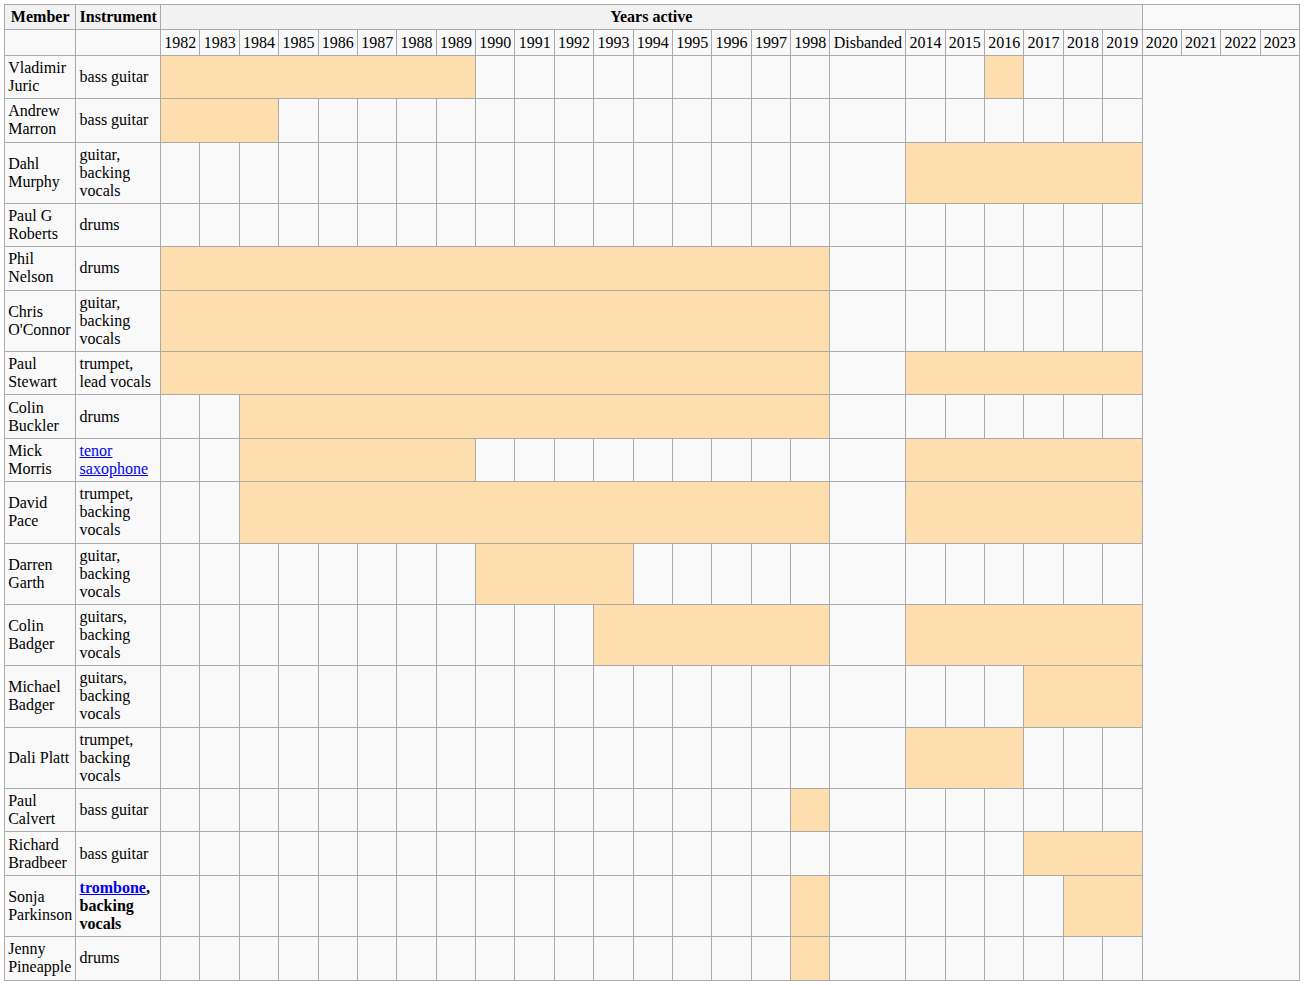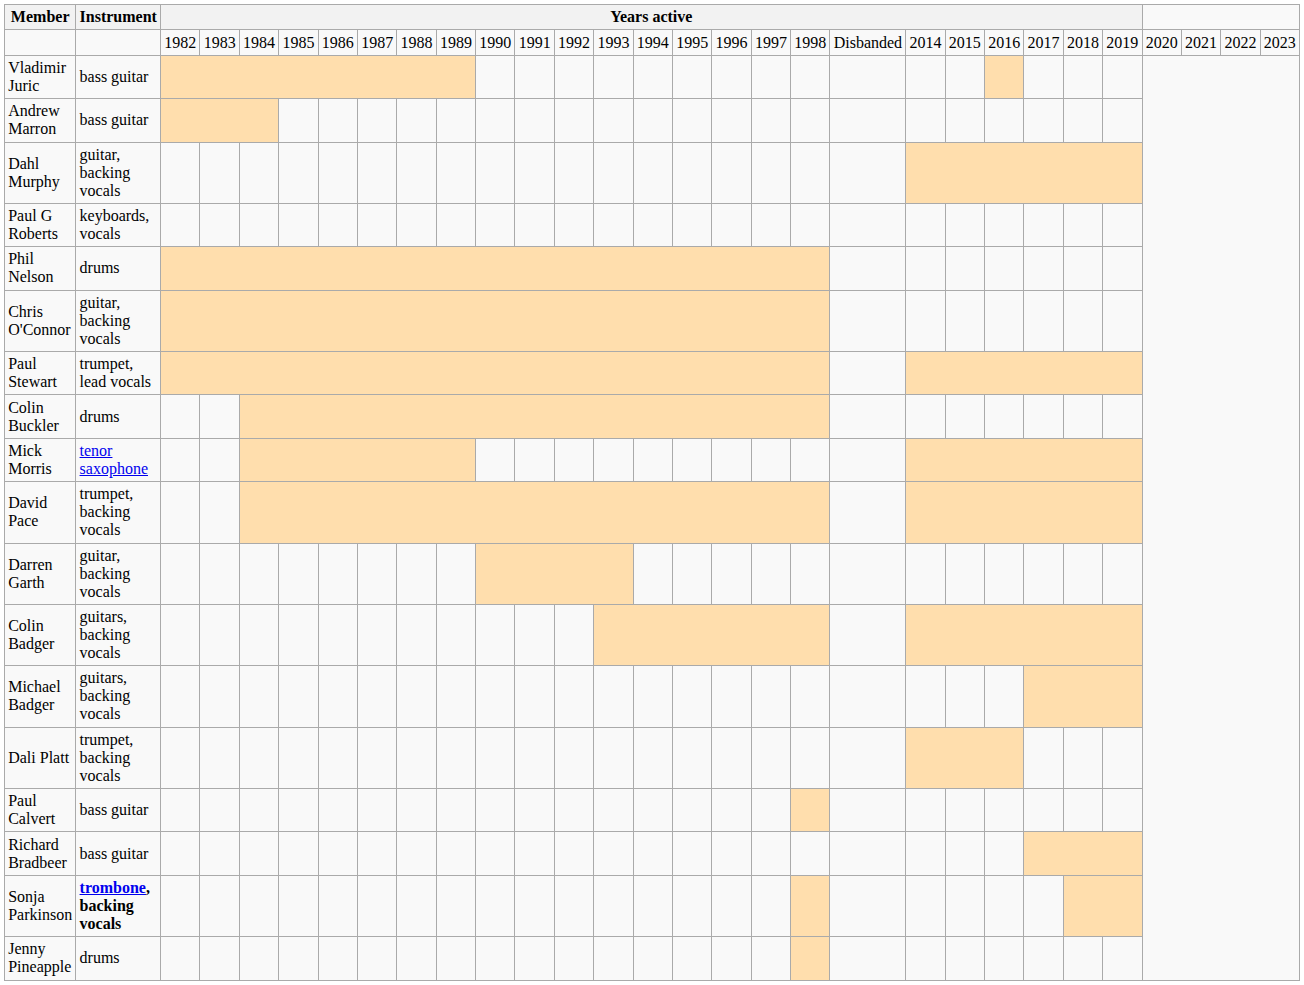Paul G Roberts | Instrument: drums -> keyboards, vocals
